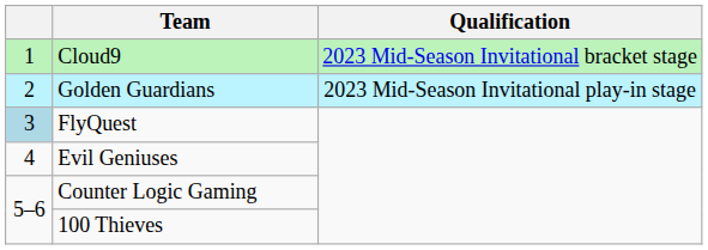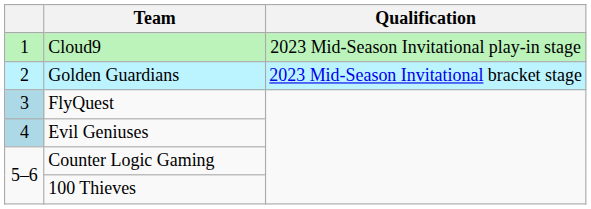Cloud9 | Qualification: 2023 Mid-Season Invitational bracket stage -> 2023 Mid-Season Invitational play-in stage
Golden Guardians | Qualification: 2023 Mid-Season Invitational play-in stage -> 2023 Mid-Season Invitational bracket stage
Evil Geniuses | column 1: no background -> lightblue background
